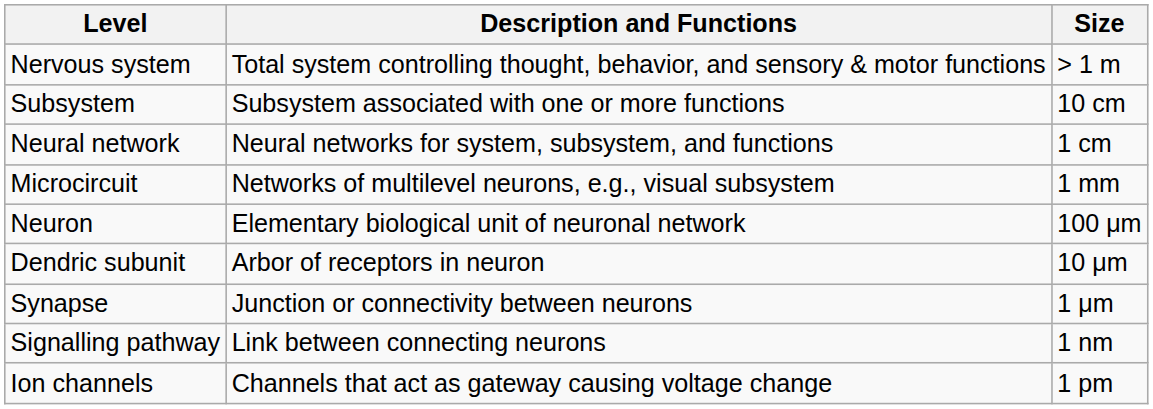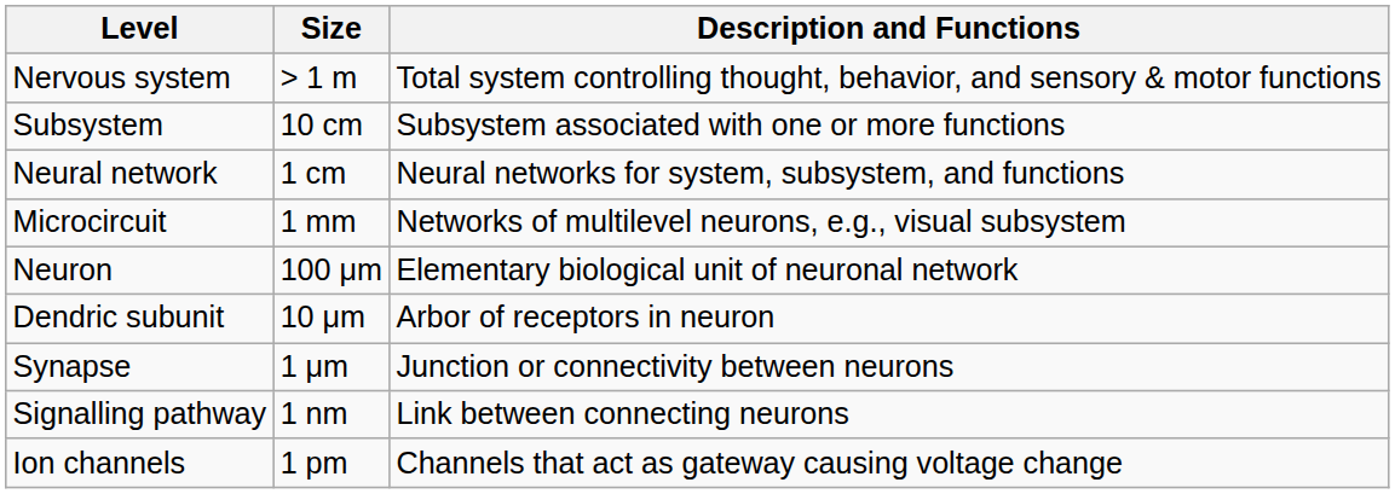columns swapped: Size <-> Description and Functions
